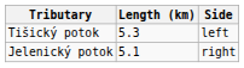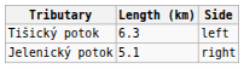Tišický potok | Length (km): 5.3 -> 6.3
